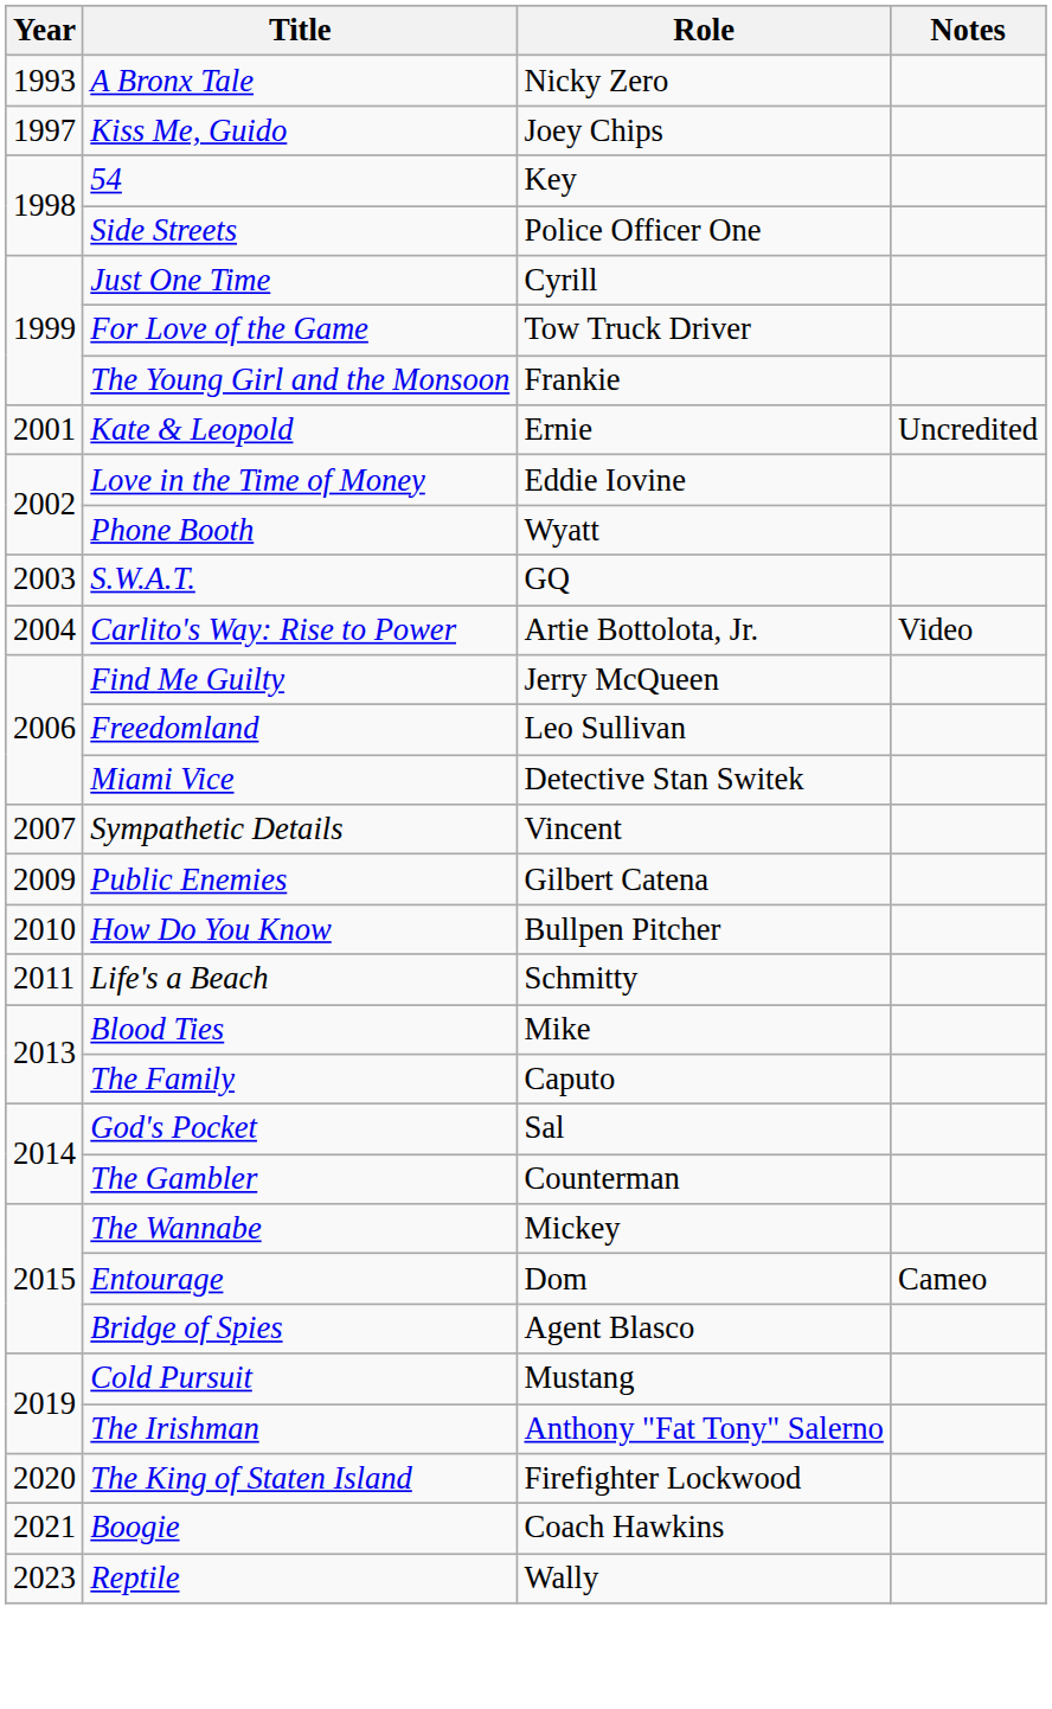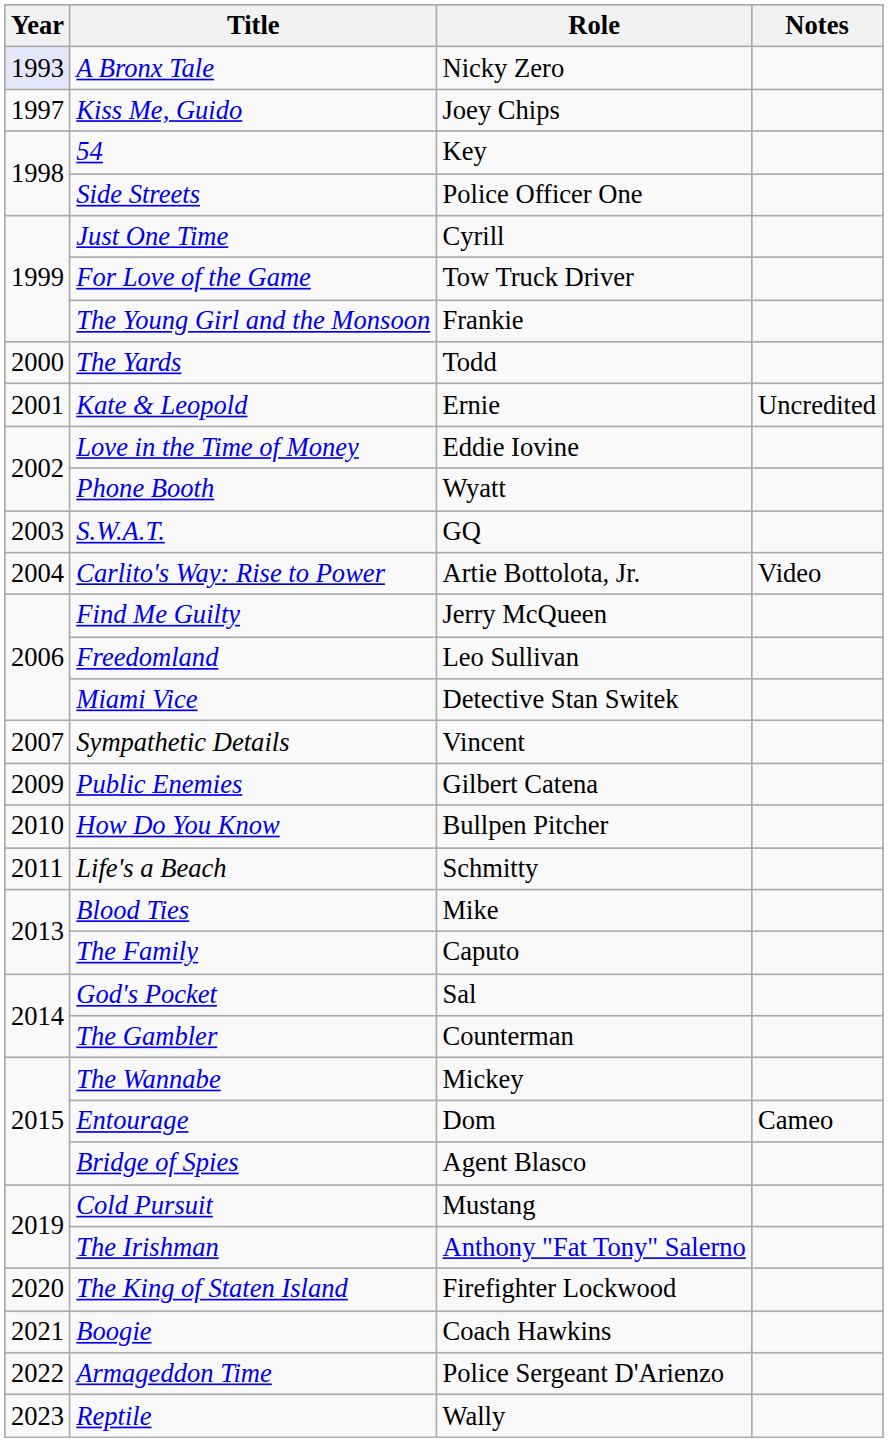A Bronx Tale | Year: no background -> lavender background
+ row: 2000 | The Yards | Todd
+ row: 2022 | Armageddon Time | Police Sergeant D'Arienzo
